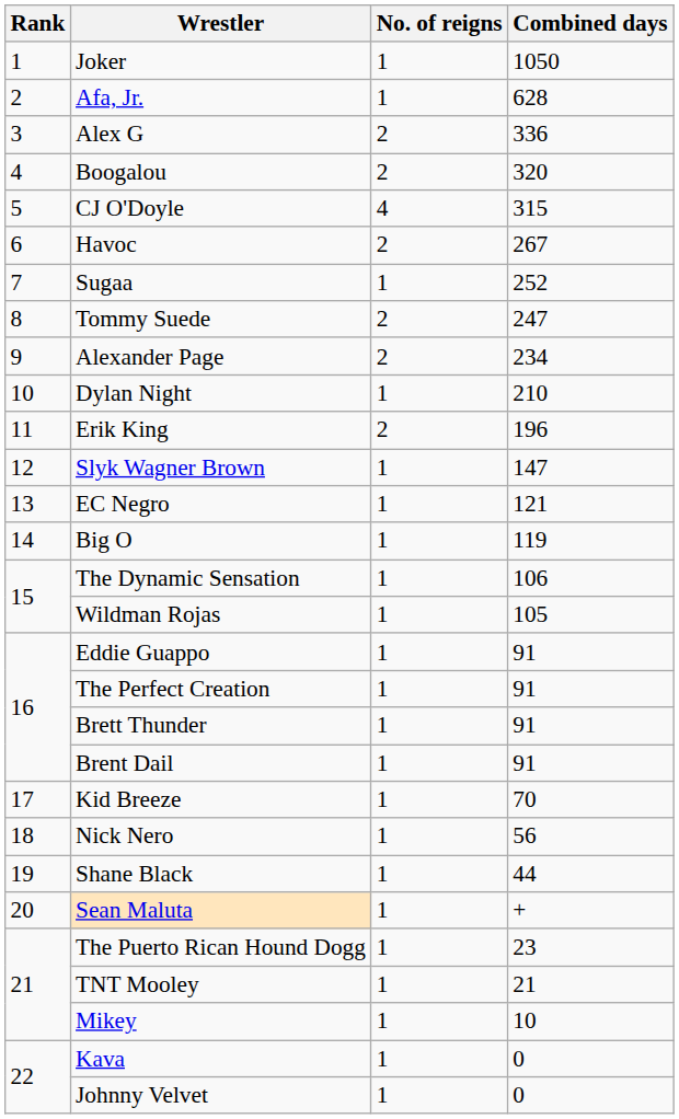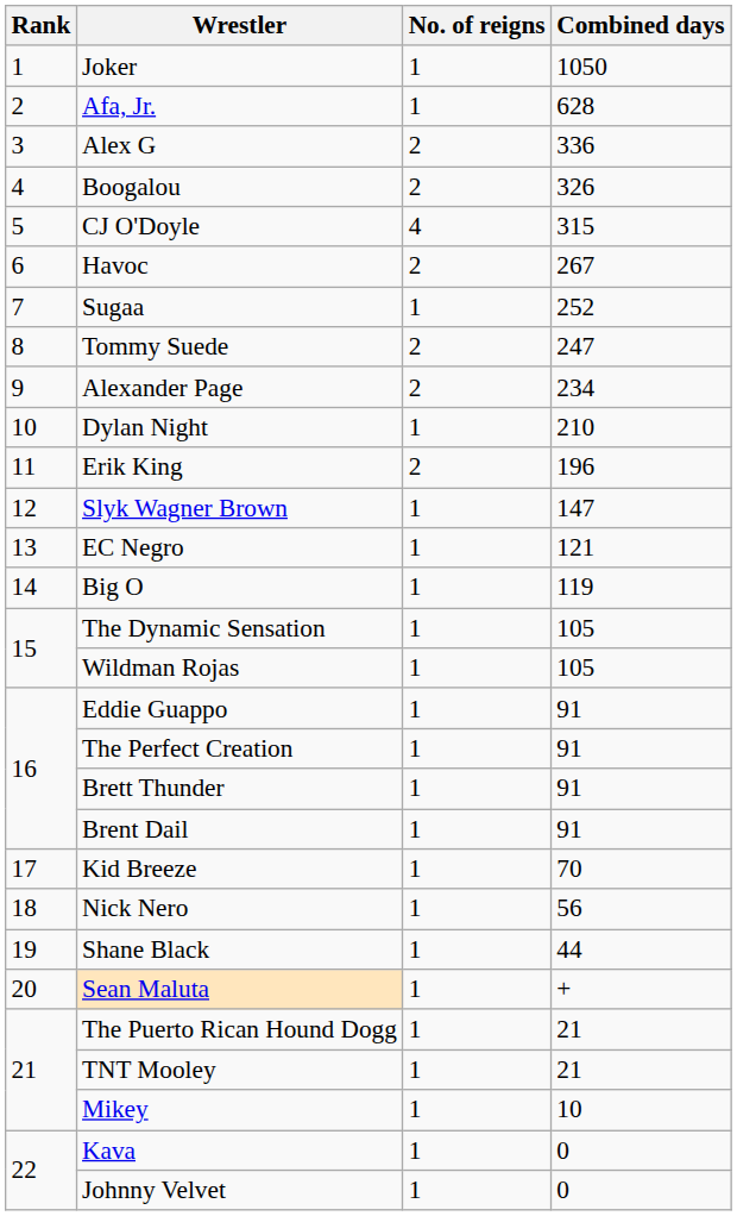Boogalou | Combined days: 320 -> 326
The Dynamic Sensation | Combined days: 106 -> 105
The Puerto Rican Hound Dogg | Combined days: 23 -> 21
